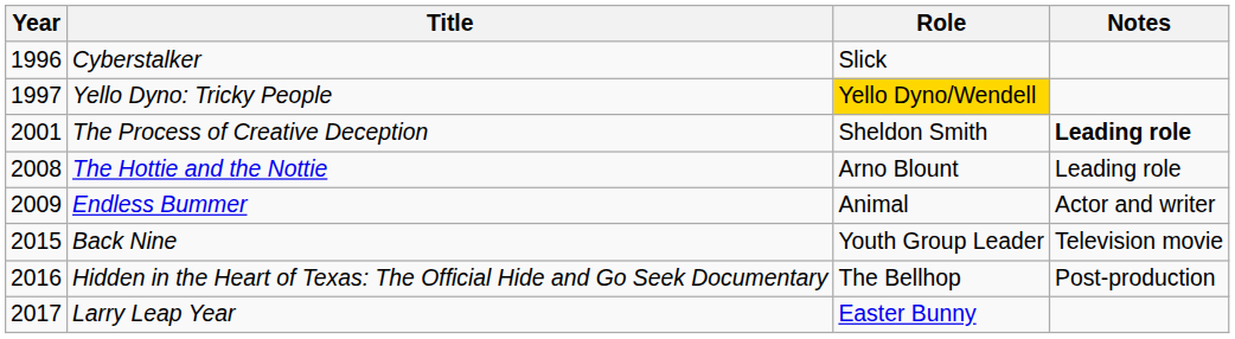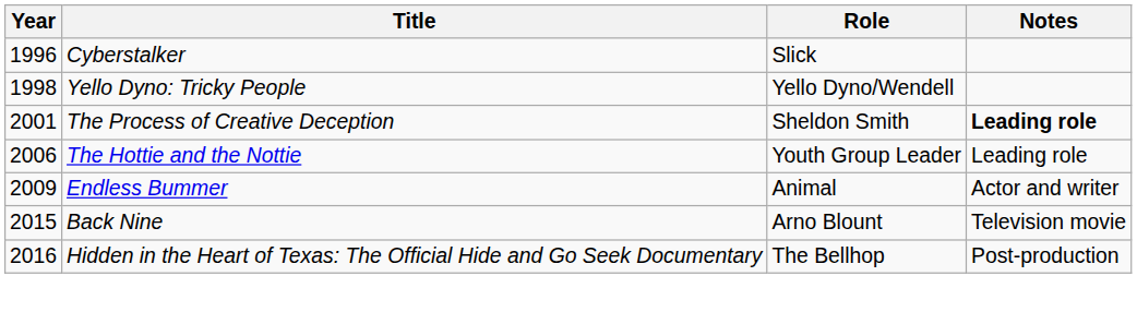Yello Dyno: Tricky People | Year: 1997 -> 1998
Yello Dyno: Tricky People | Role: gold background -> no background
The Hottie and the Nottie | Year: 2008 -> 2006
The Hottie and the Nottie | Role: Arno Blount -> Youth Group Leader
Back Nine | Role: Youth Group Leader -> Arno Blount
- row: 2017 | Larry Leap Year | Easter Bunny
